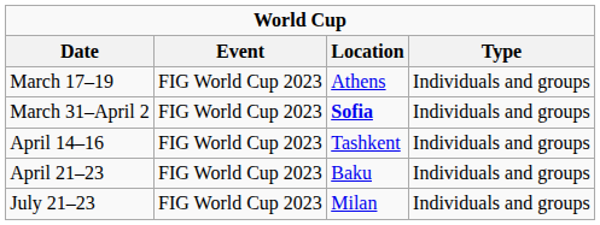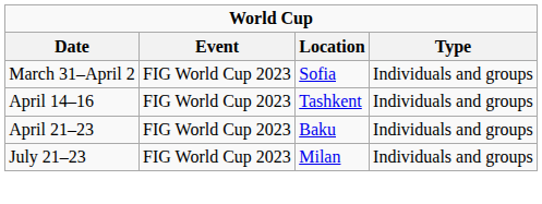- row: March 17–19 | FIG World Cup 2023 | Athens | Individuals and groups
March 31–April 2 | Location: bold -> normal
